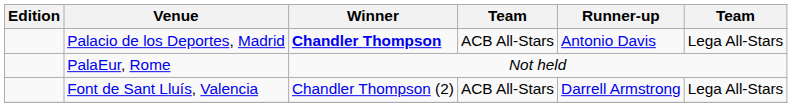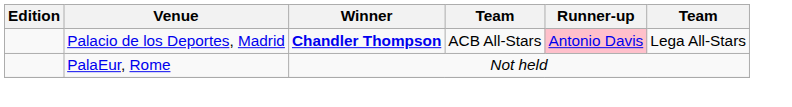Palacio de los Deportes, Madrid | Runner-up: no background -> pink background
- row: Font de Sant Lluís, Valencia | Chandler Thompson (2) | ACB All-Stars | Darrell Armstrong | Lega All-Stars
